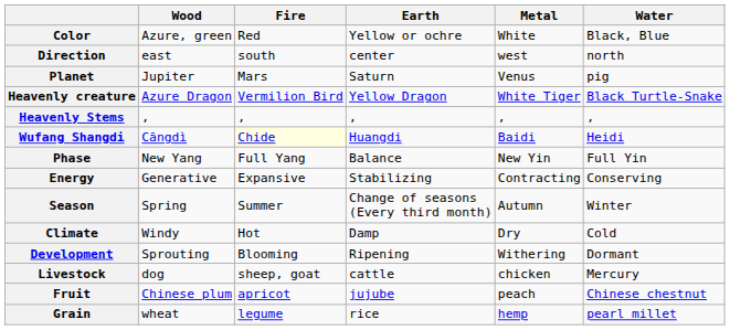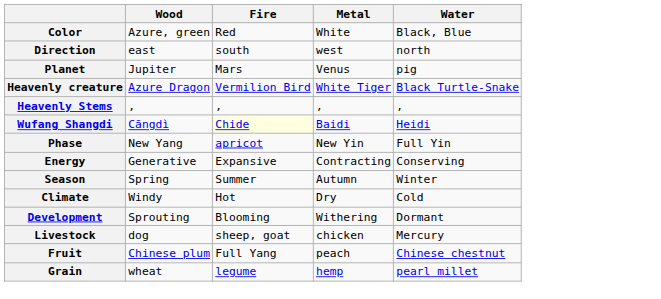- column: Earth | Yellow or ochre | center | Saturn | Yellow Dragon | , | Huangdi | Balance | Stabilizing | Change of seasons (Every third month) | Damp | Ripening | cattle | jujube | rice
Phase | Fire: Full Yang -> apricot
Fruit | Fire: apricot -> Full Yang
